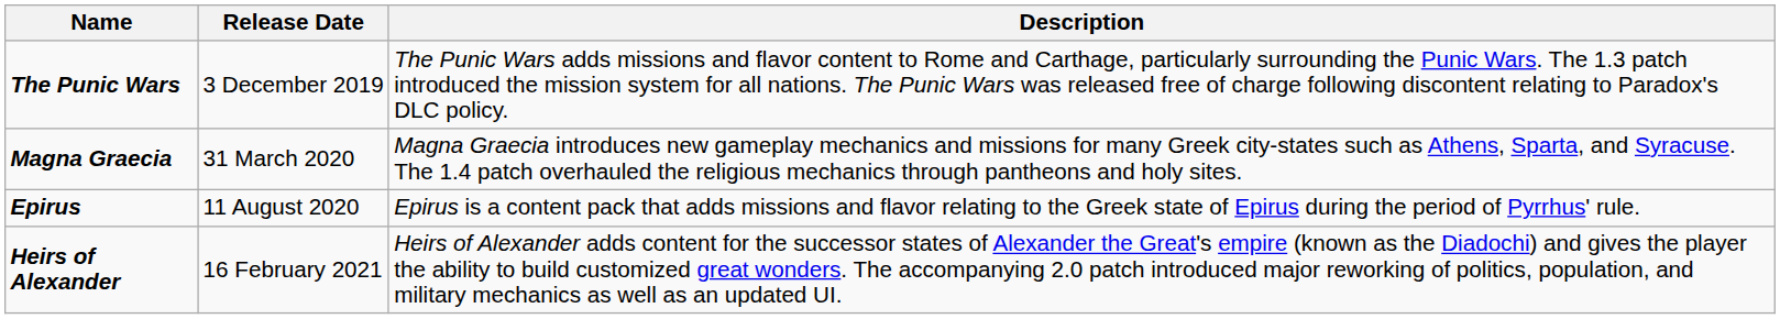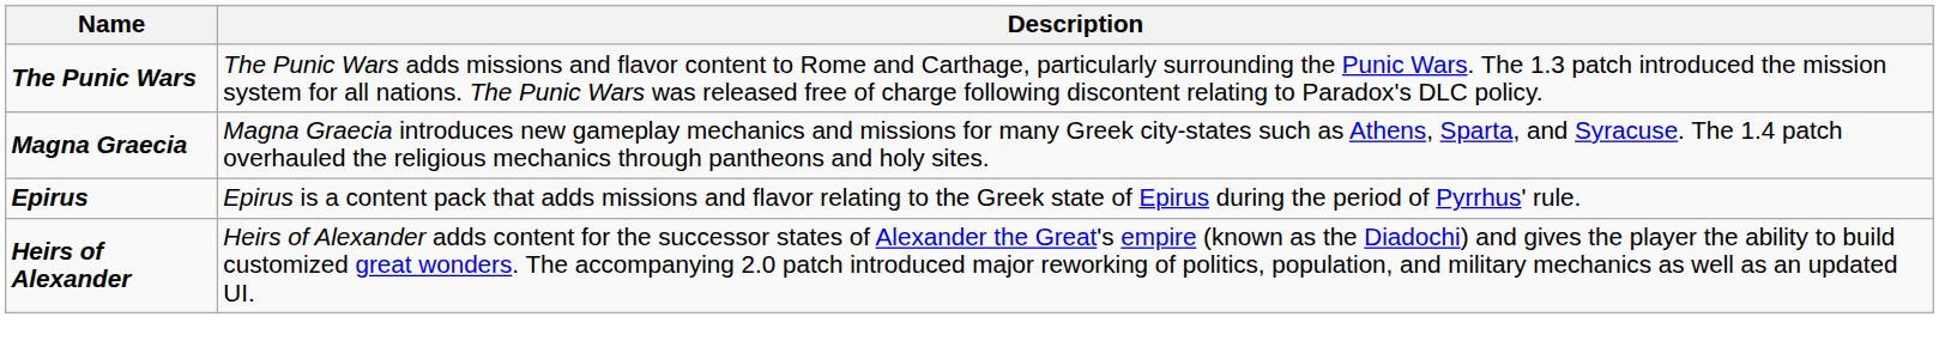- column: Release Date | 3 December 2019 | 31 March 2020 | 11 August 2020 | 16 February 2021
